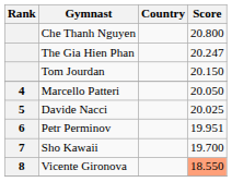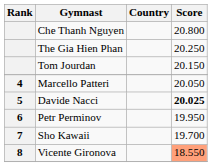The Gia Hien Phan | Score: 20.247 -> 20.250
Davide Nacci | Score: normal -> bold
Petr Perminov | Score: 19.951 -> 19.950
